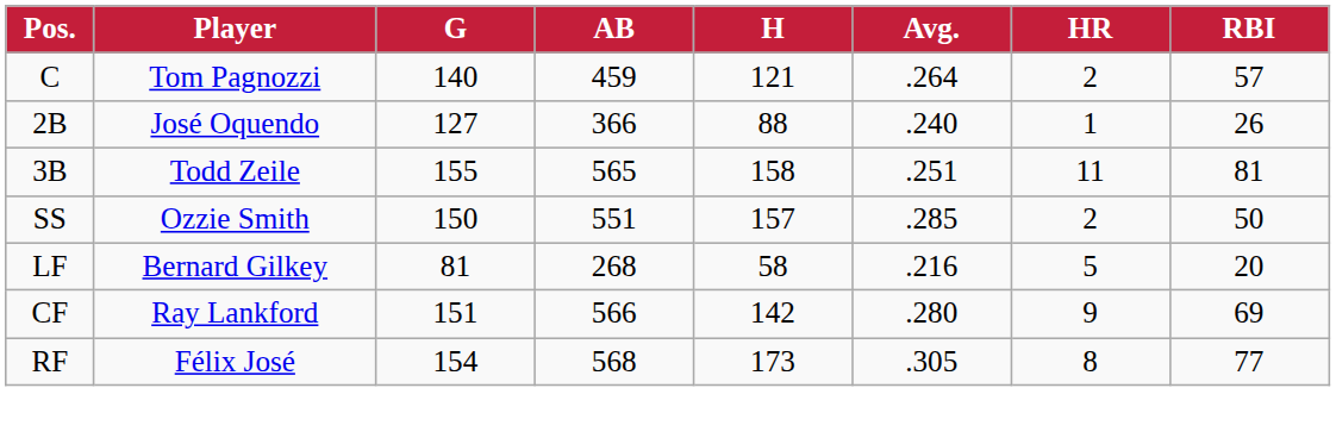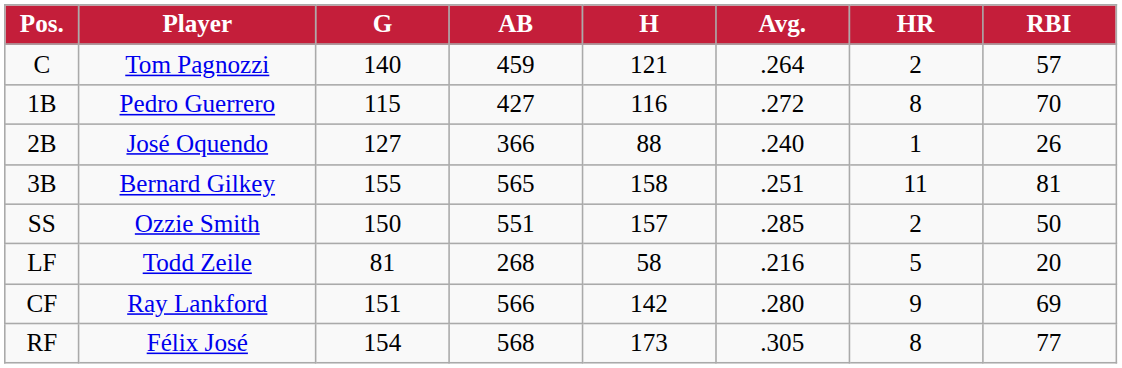+ row: 1B | Pedro Guerrero | 115 | 427 | 116 | .272 | 8 | 70
3B | Player: Todd Zeile -> Bernard Gilkey
LF | Player: Bernard Gilkey -> Todd Zeile
